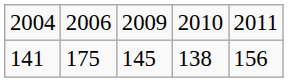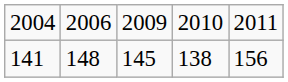141 | column 2: 175 -> 148
